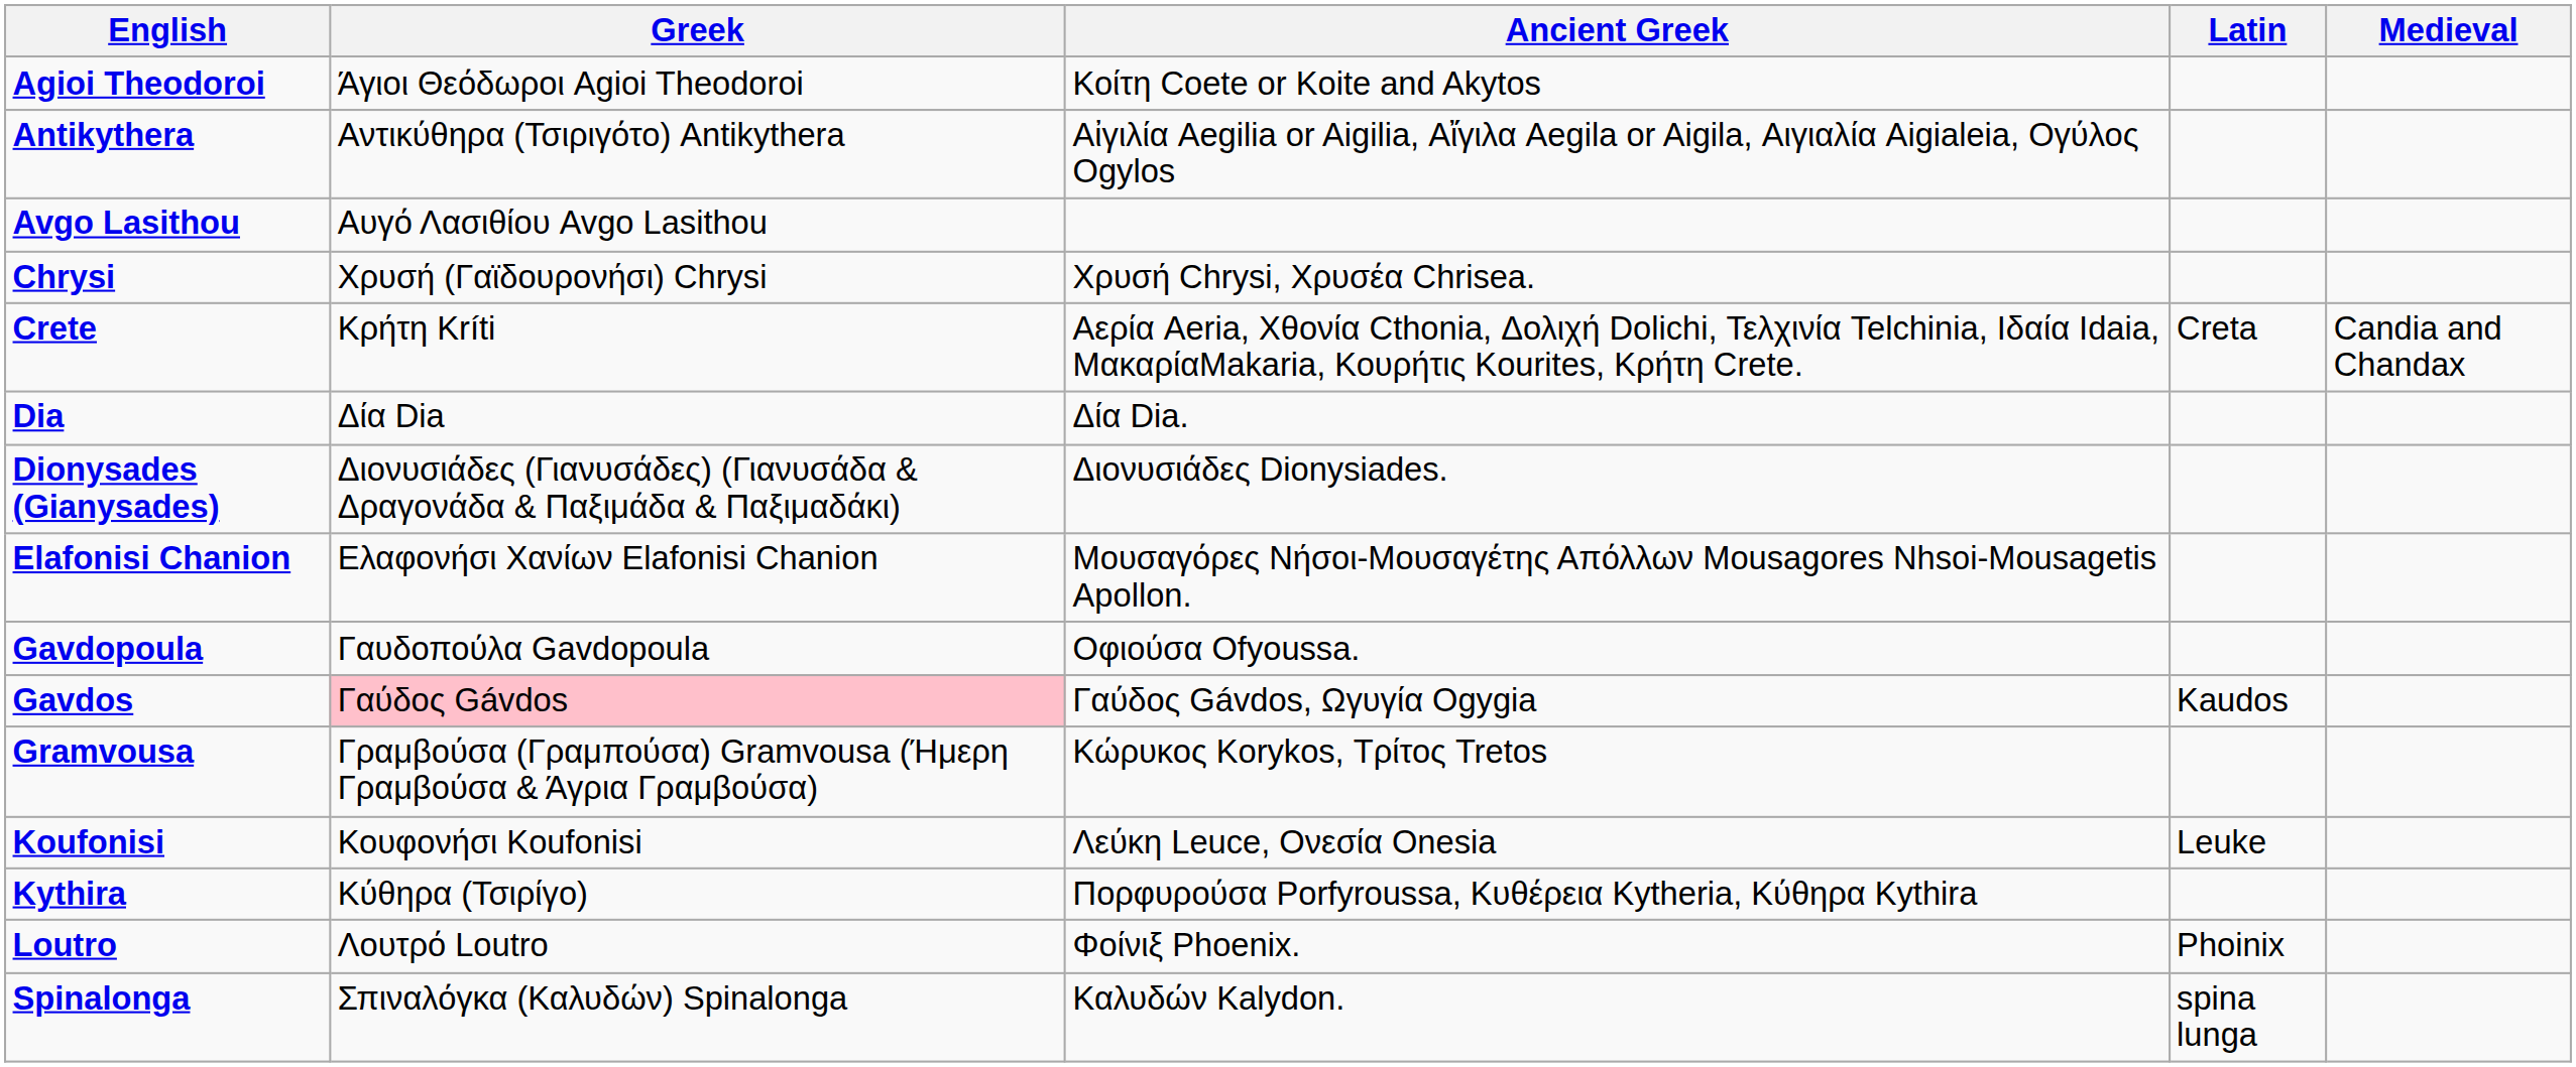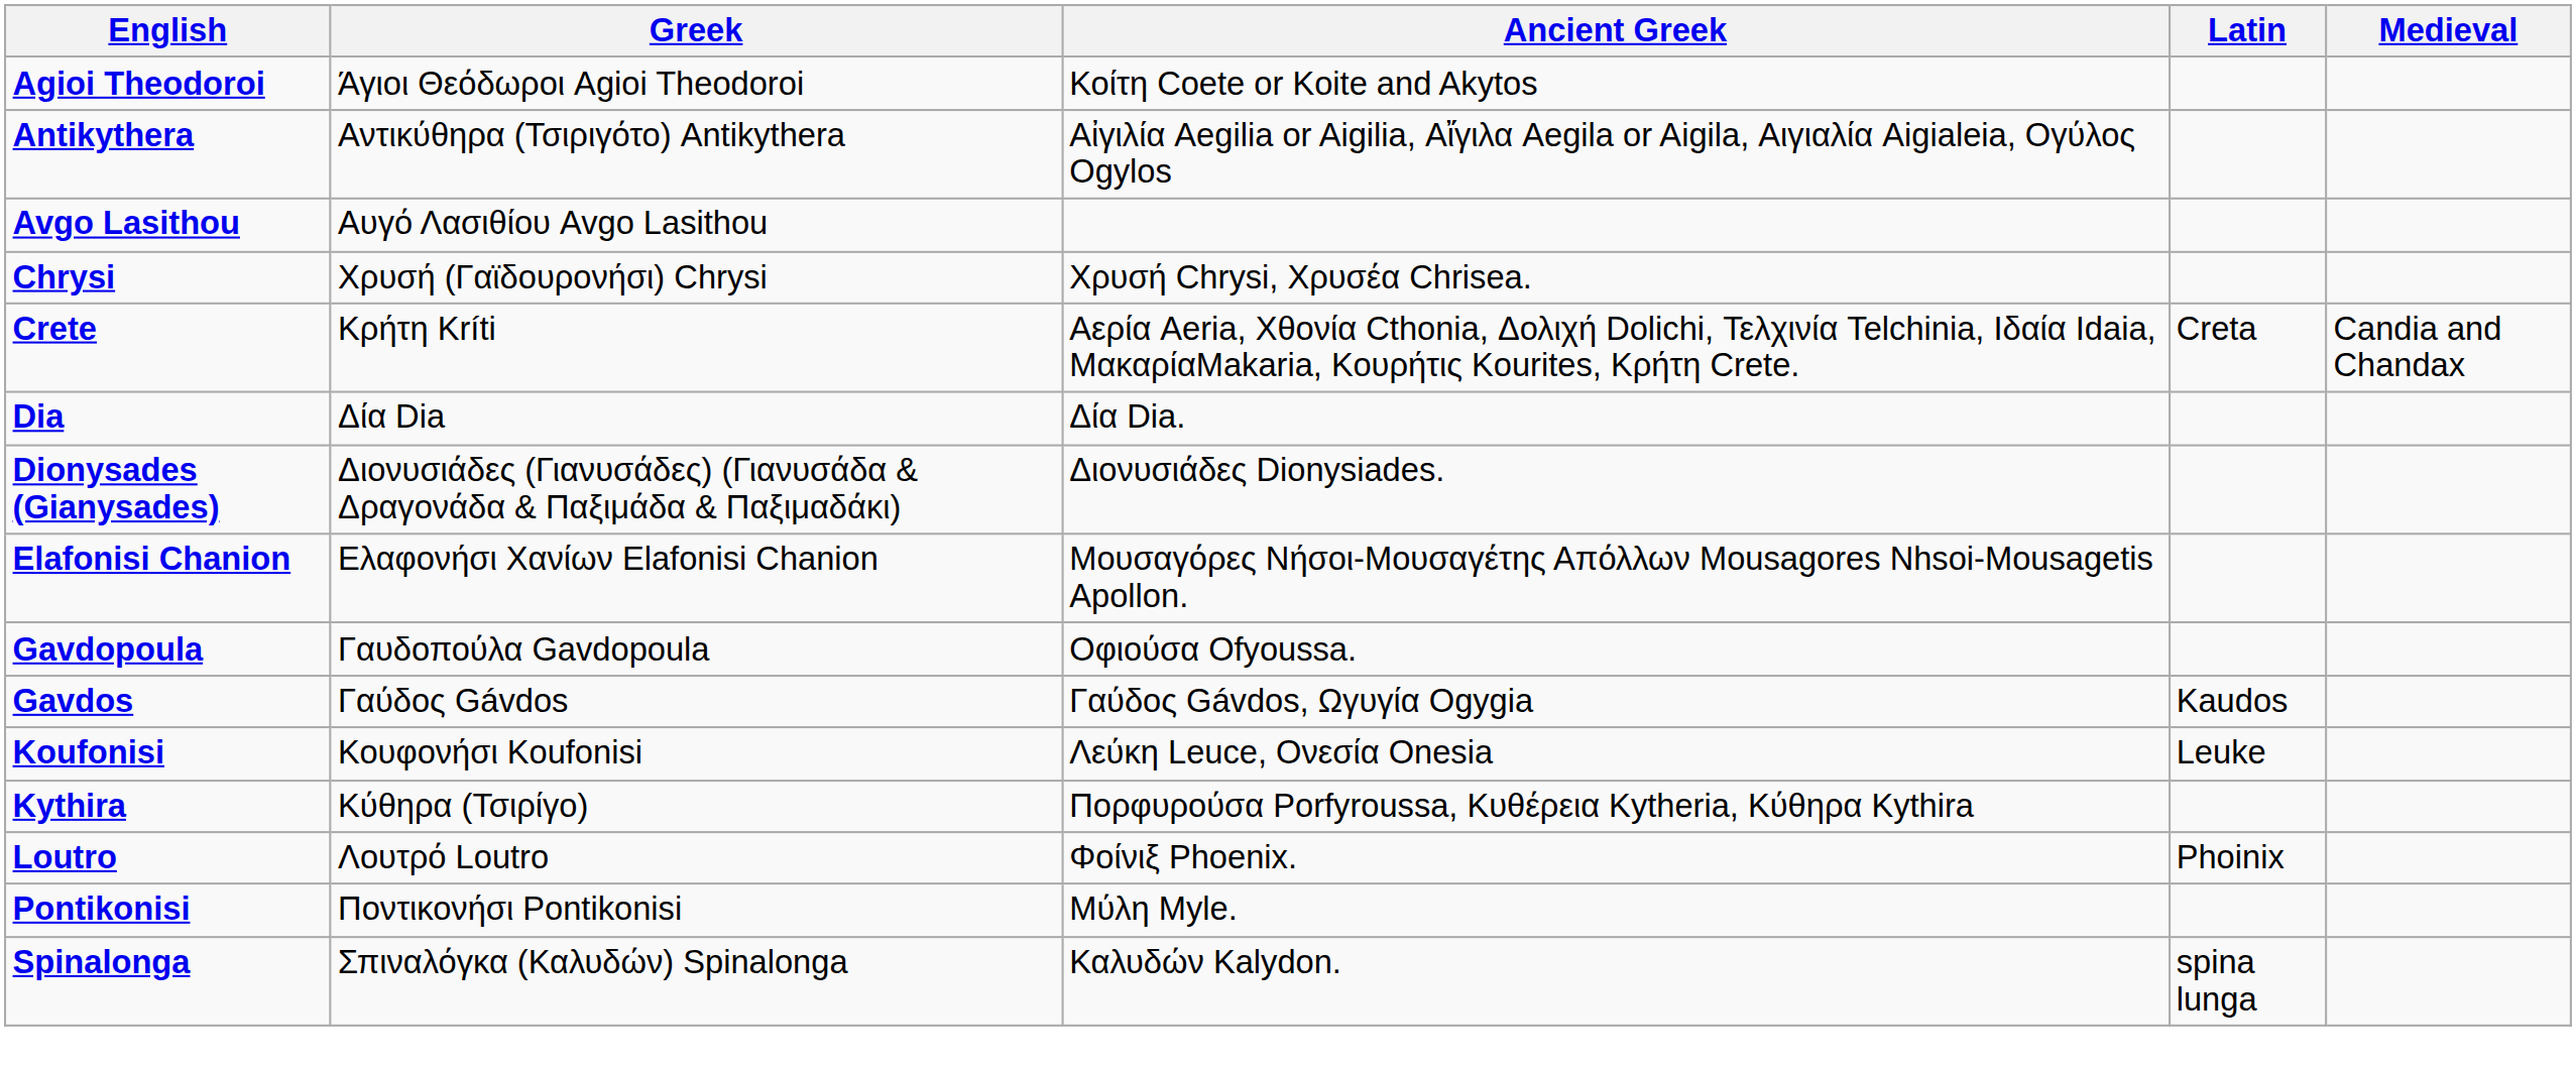Gavdos | Greek: pink background -> no background
- row: Gramvousa | Γραμβούσα (Γραμπούσα) Gramvousa (Ήμερη Γραμβούσα & Άγρια Γραμβούσα) | Κώρυκος Korykos, Τρίτος Tretos
+ row: Pontikonisi | Ποντικονήσι Pontikonisi | Μύλη Myle.
